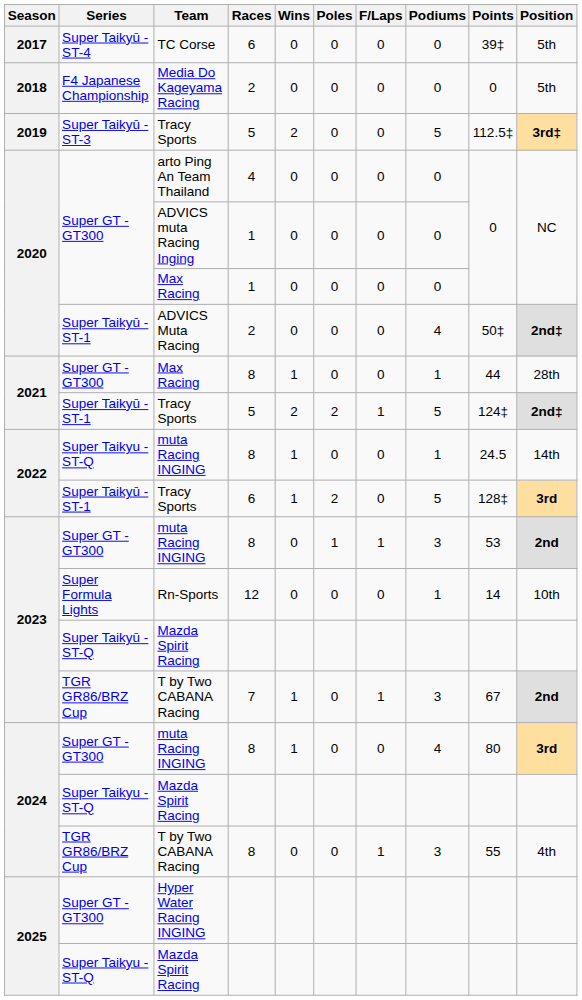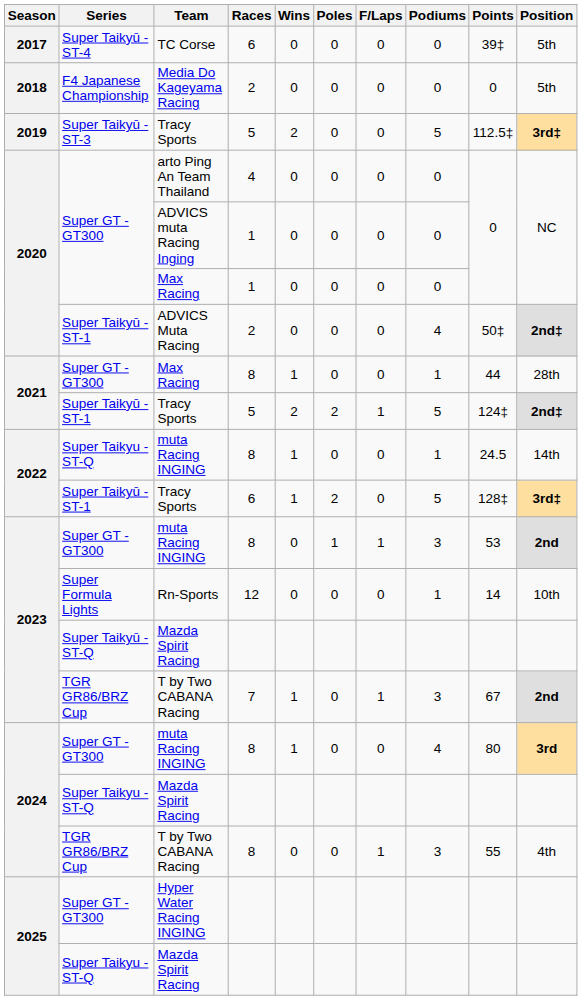2022 / Tracy Sports | Position: 3rd -> 3rd‡
